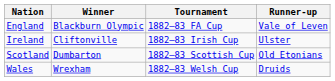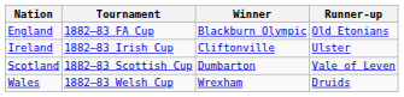columns swapped: Tournament <-> Winner
England | Runner-up: Vale of Leven -> Old Etonians
Scotland | Runner-up: Old Etonians -> Vale of Leven
